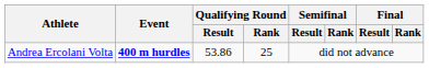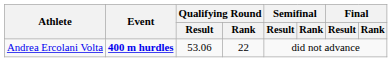Andrea Ercolani Volta | Qualifying Round / Result: 53.86 -> 53.06
Andrea Ercolani Volta | Qualifying Round / Rank: 25 -> 22
